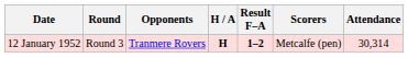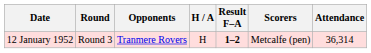12 January 1952 | H / A: bold -> normal
12 January 1952 | Attendance: 30,314 -> 36,314
